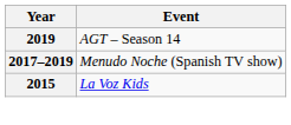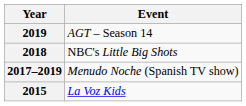+ row: 2018 | NBC's Little Big Shots
